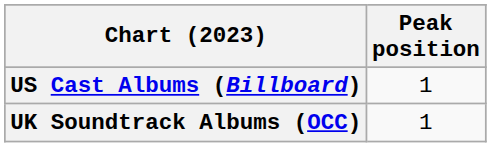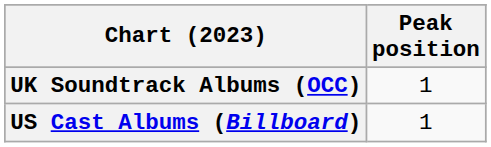rows swapped: UK Soundtrack Albums (OCC) <-> US Cast Albums (Billboard)
